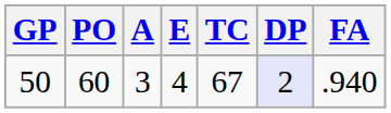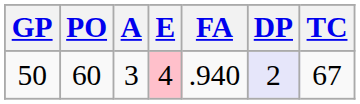columns swapped: TC <-> FA
50 | E: no background -> pink background
